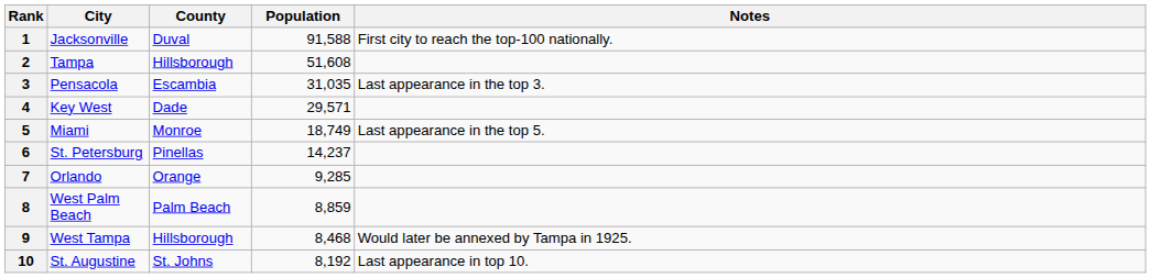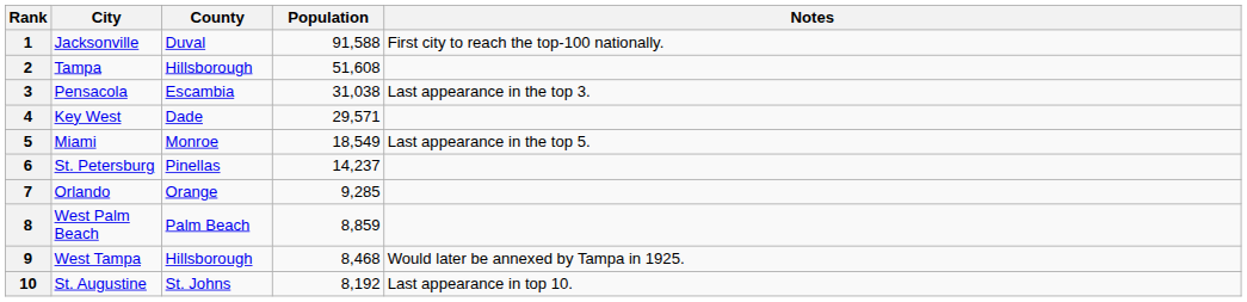3 | Population: 31,035 -> 31,038
5 | Population: 18,749 -> 18,549
